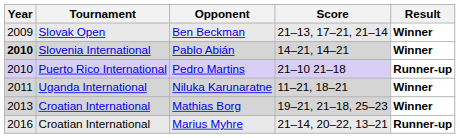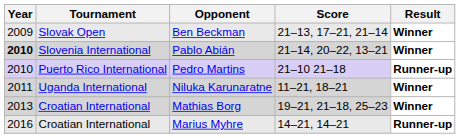Pablo Abián | Score: 14–21, 14–21 -> 21–14, 20–22, 13–21
Marius Myhre | Score: 21–14, 20–22, 13–21 -> 14–21, 14–21
